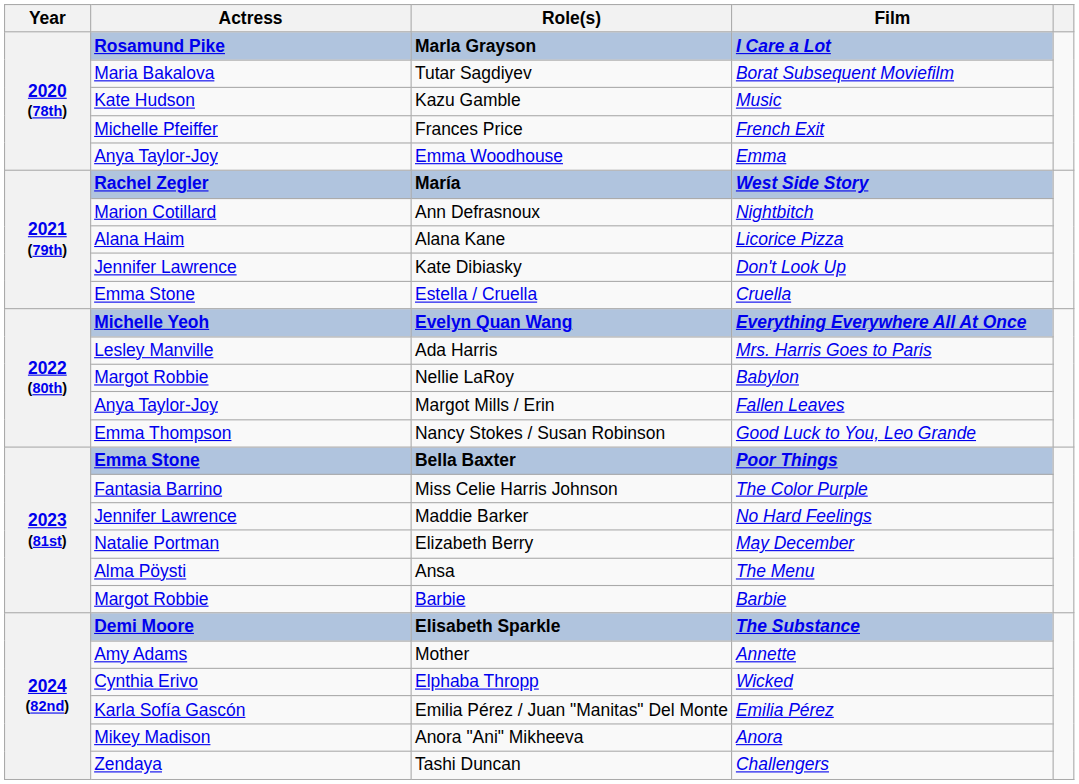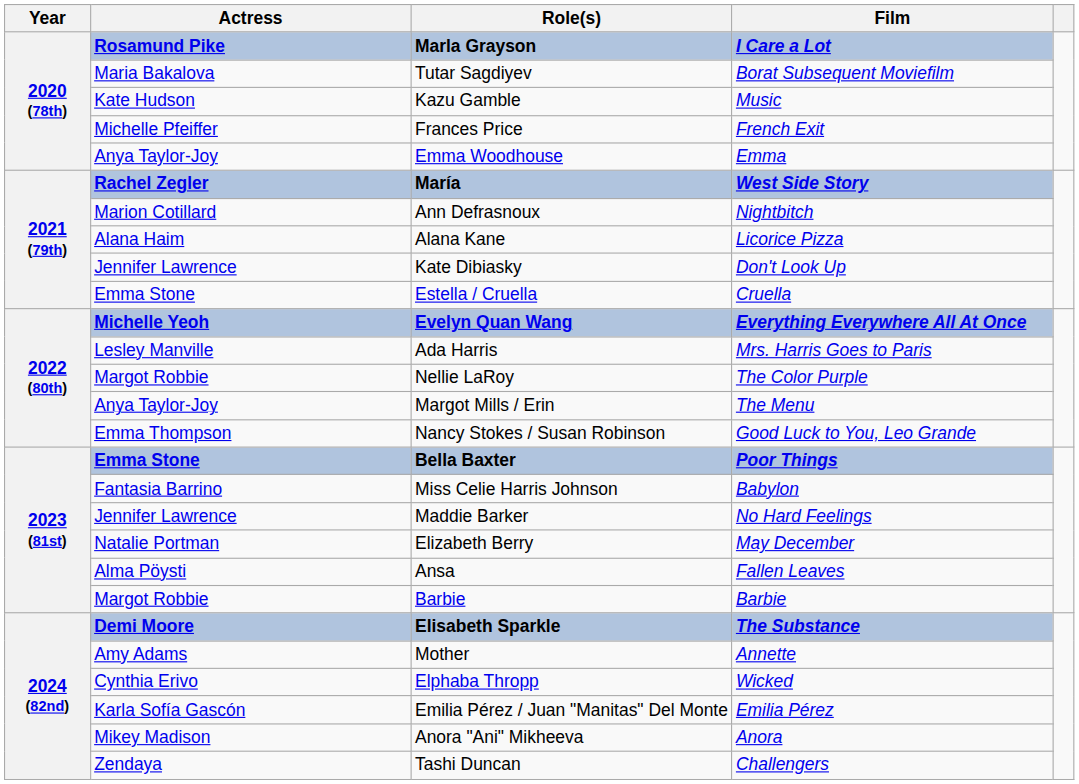Nellie LaRoy | Film: Babylon -> The Color Purple
Margot Mills / Erin | Film: Fallen Leaves -> The Menu
Miss Celie Harris Johnson | Film: The Color Purple -> Babylon
Ansa | Film: The Menu -> Fallen Leaves
